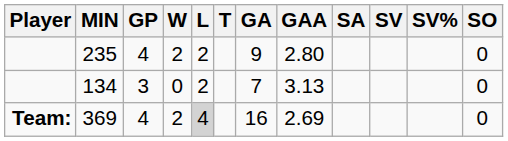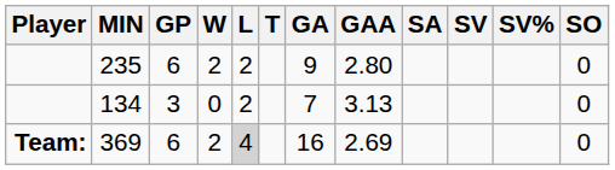235 | GP: 4 -> 6
369 | GP: 4 -> 6
